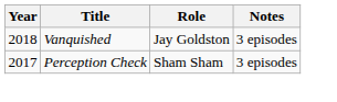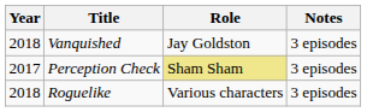Perception Check | Role: no background -> khaki background
+ row: 2018 | Roguelike | Various characters | 3 episodes
